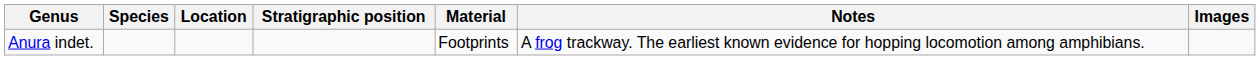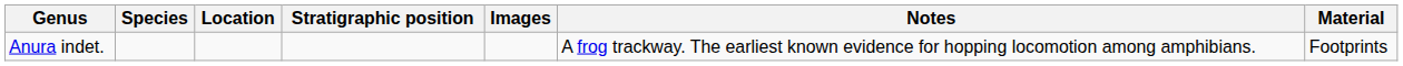columns swapped: Material <-> Images
